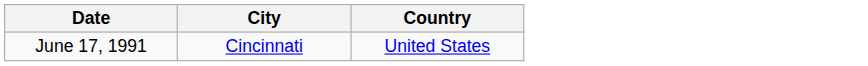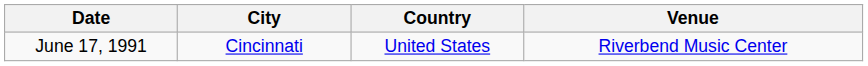+ column: Venue | Riverbend Music Center
